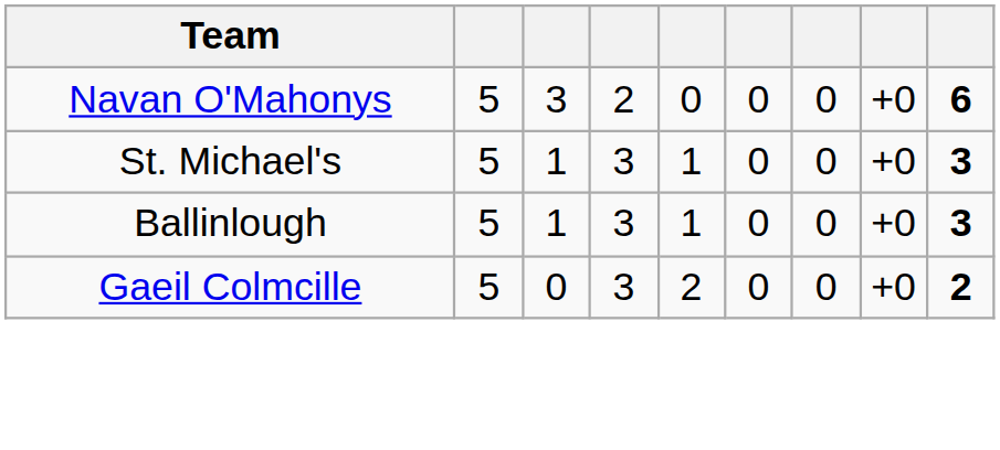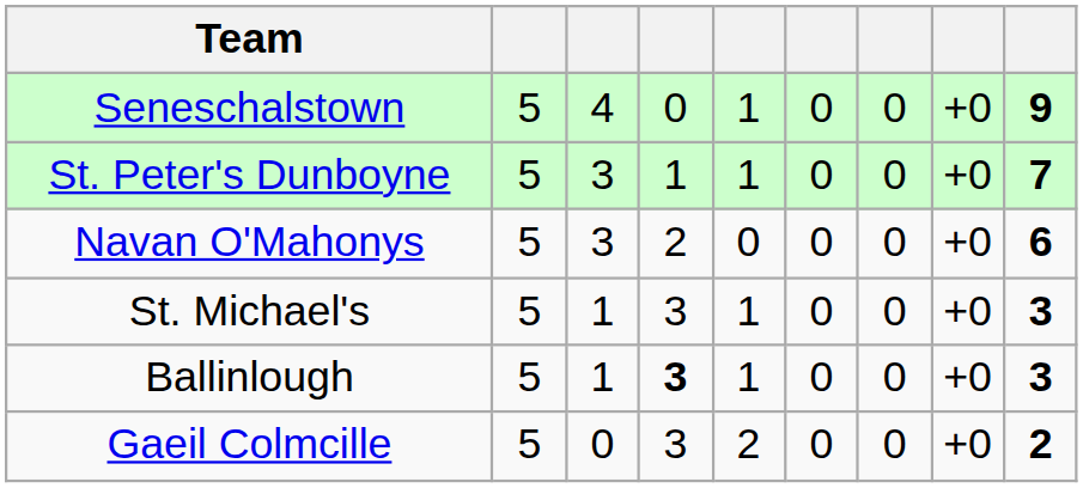+ row: Seneschalstown | 5 | 4 | 0 | 1 | 0 | 0 | +0 | 9
+ row: St. Peter's Dunboyne | 5 | 3 | 1 | 1 | 0 | 0 | +0 | 7
Ballinlough | column 4: normal -> bold
